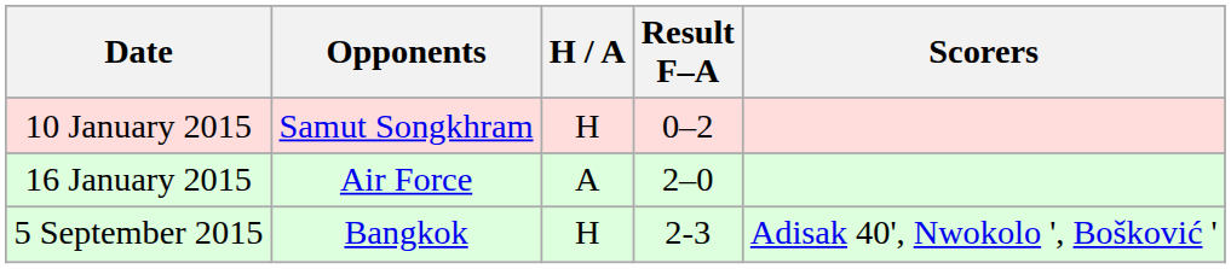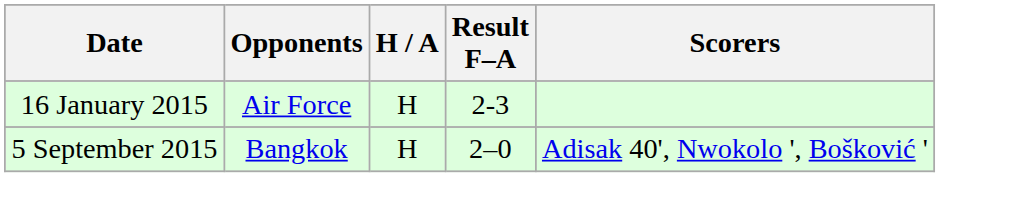- row: 10 January 2015 | Samut Songkhram | H | 0–2
16 January 2015 | H / A: A -> H
16 January 2015 | Result F–A: 2–0 -> 2-3
5 September 2015 | Result F–A: 2-3 -> 2–0
